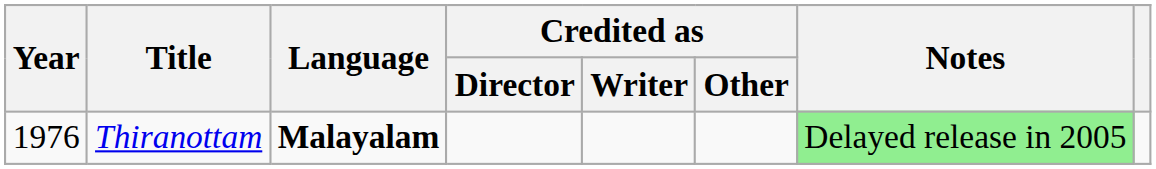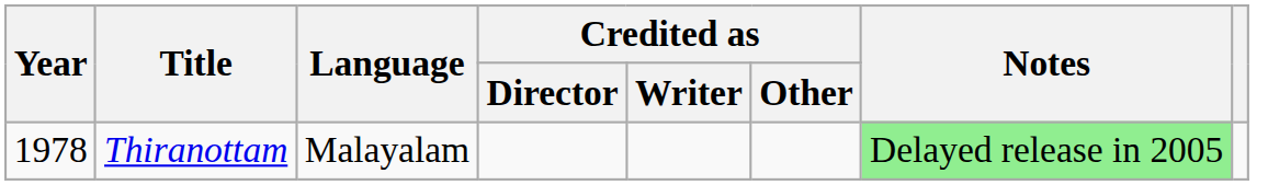Thiranottam | Year: 1976 -> 1978
Thiranottam | Language: bold -> normal
